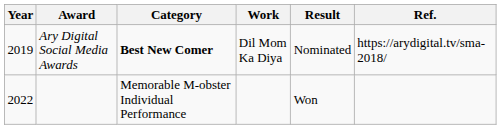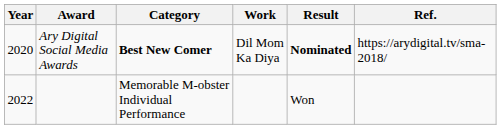Ary Digital Social Media Awards | Year: 2019 -> 2020
Ary Digital Social Media Awards | Result: normal -> bold
